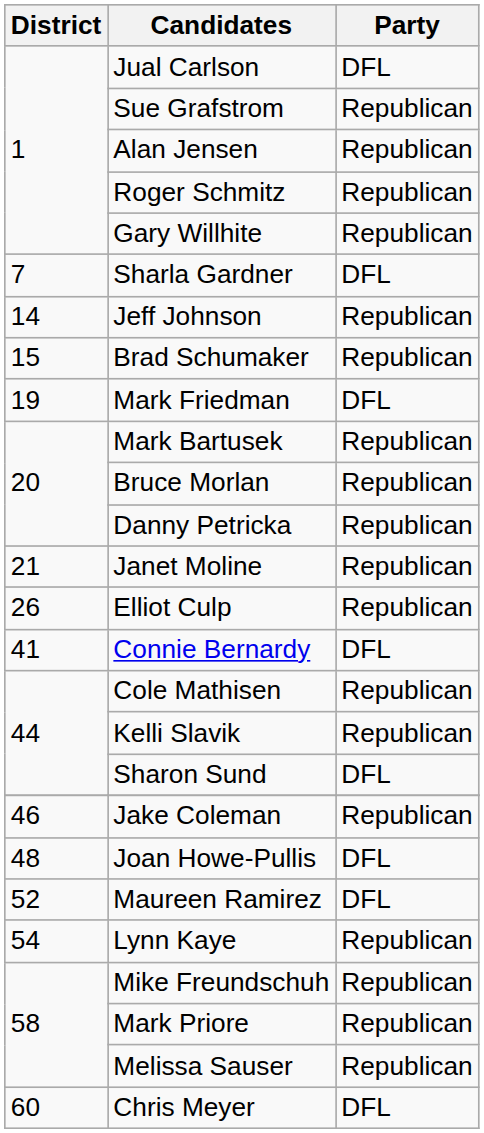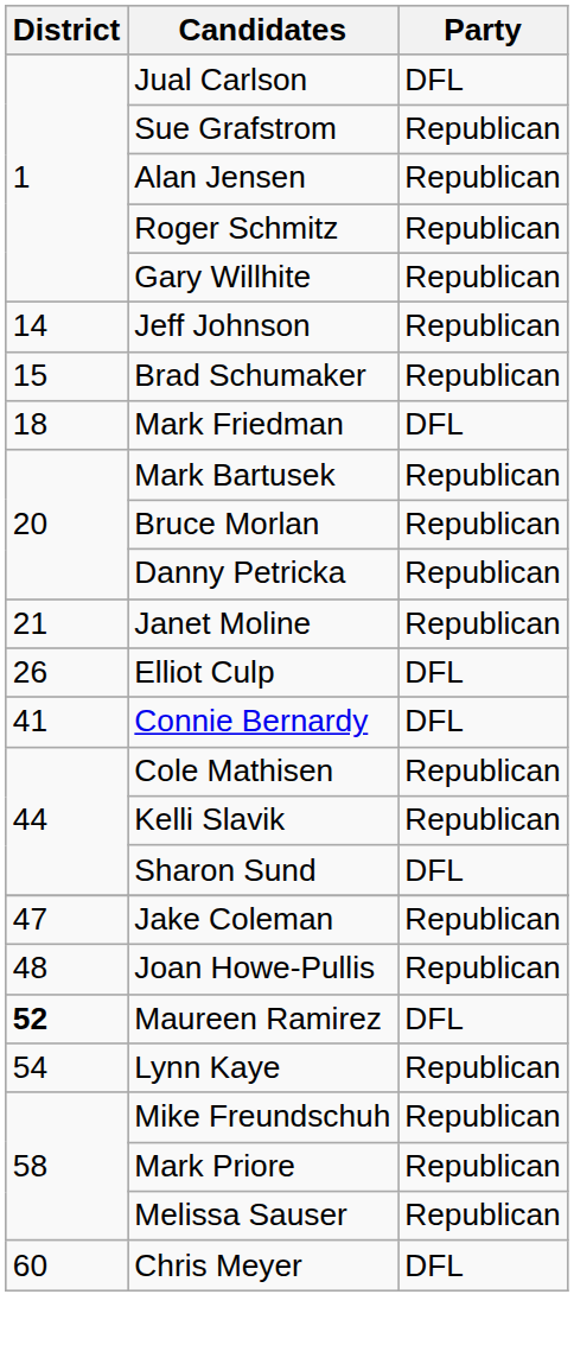- row: 7 | Sharla Gardner | DFL
Mark Friedman | District: 19 -> 18
Elliot Culp | Party: Republican -> DFL
Jake Coleman | District: 46 -> 47
Joan Howe-Pullis | Party: DFL -> Republican
Maureen Ramirez | District: normal -> bold
